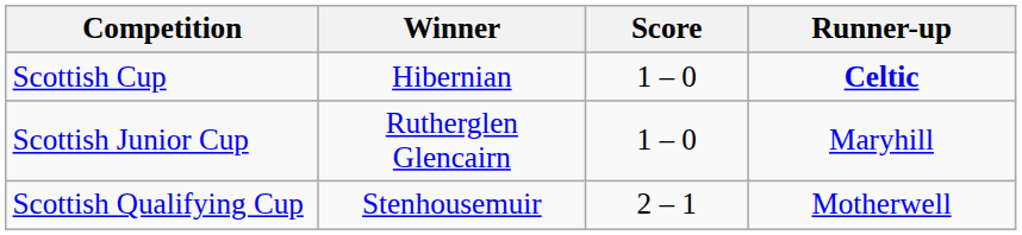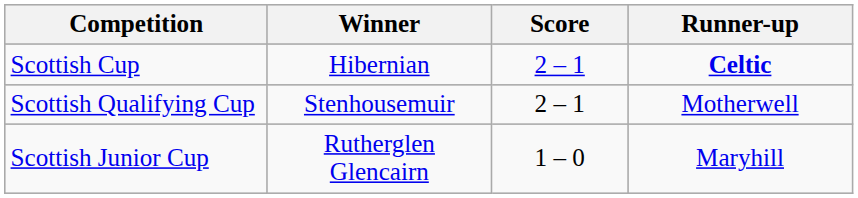Scottish Cup | Score: 1 – 0 -> 2 – 1
rows swapped: Scottish Qualifying Cup <-> Scottish Junior Cup
